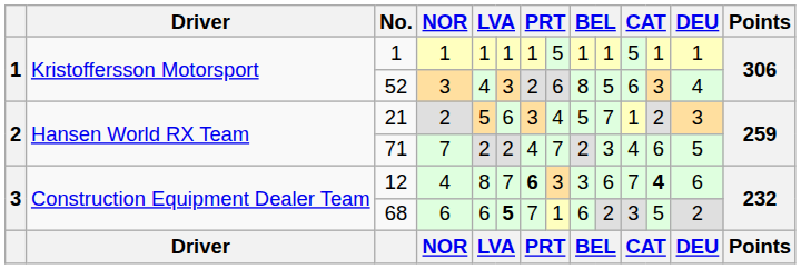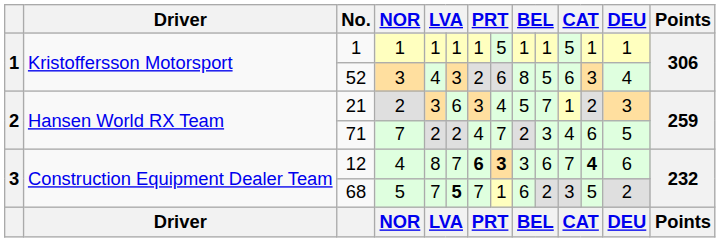21 | column 5: 5 -> 3
12 | column 8: normal -> bold
68 | NOR: 6 -> 5
68 | column 5: 6 -> 7
